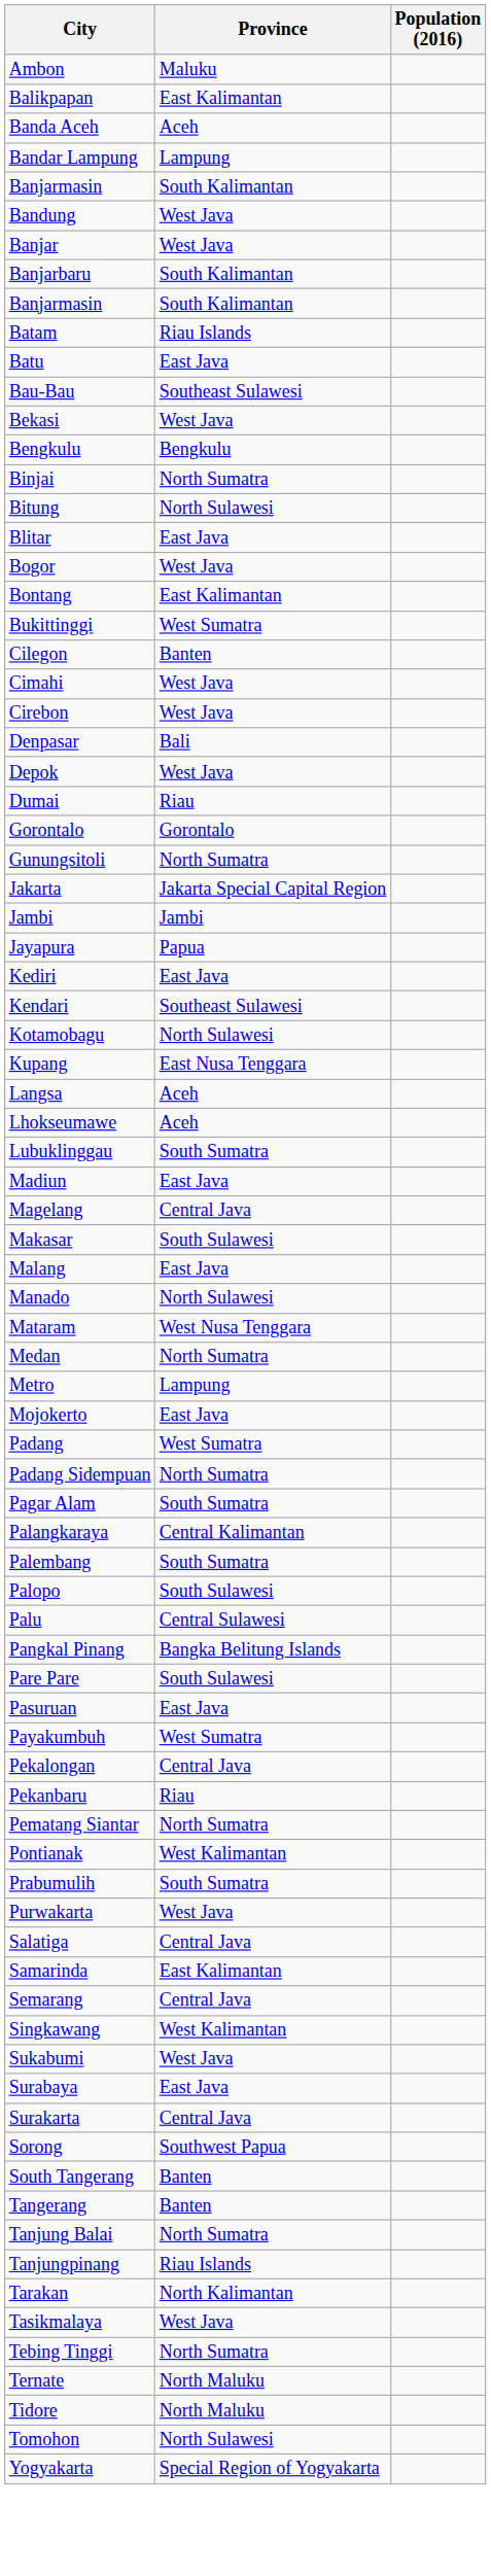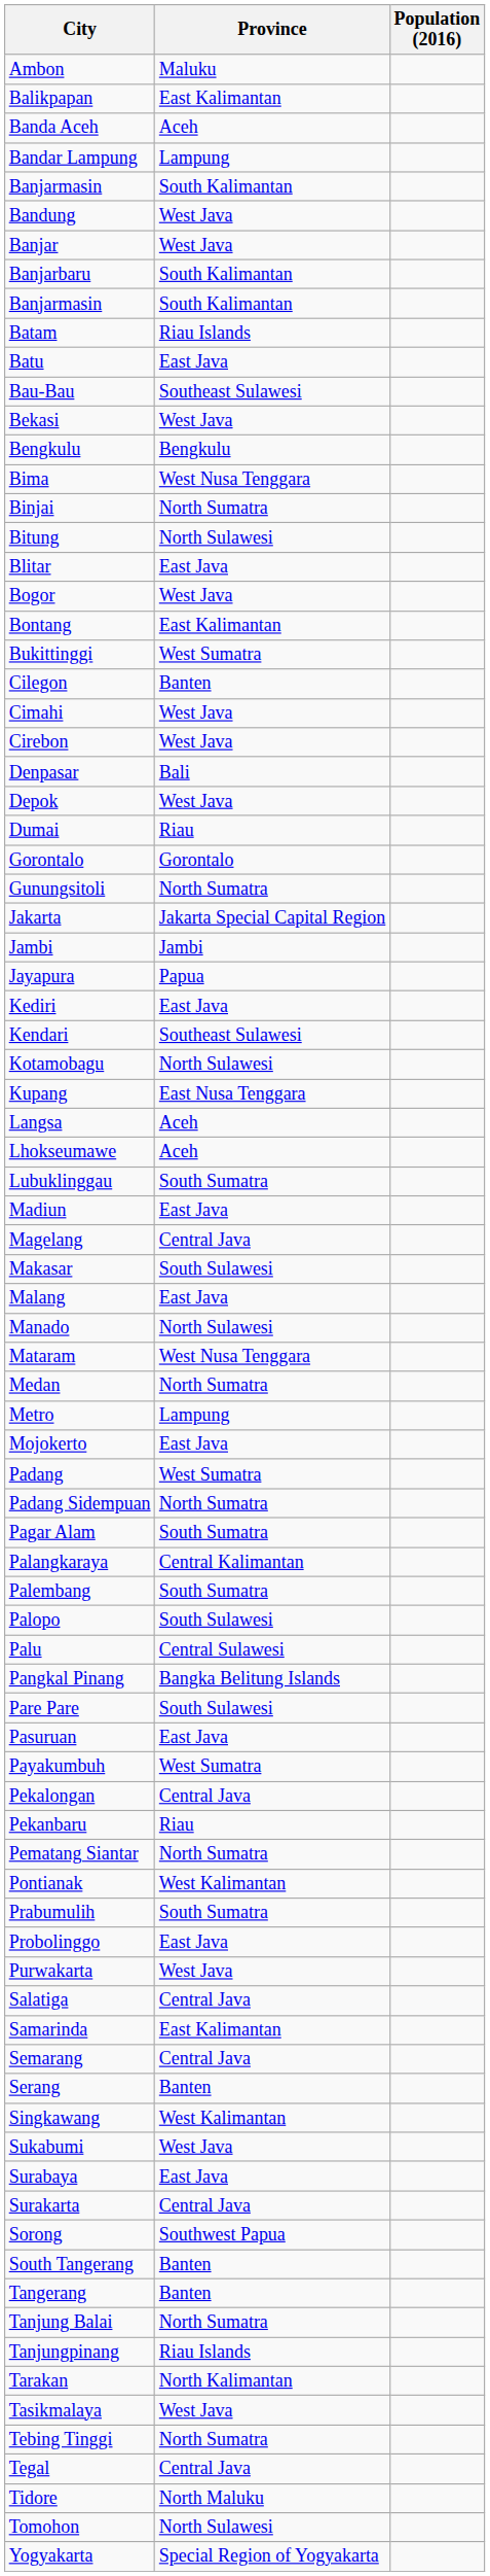+ row: Bima | West Nusa Tenggara
+ row: Probolinggo | East Java
+ row: Serang | Banten
+ row: Tegal | Central Java
- row: Ternate | North Maluku
